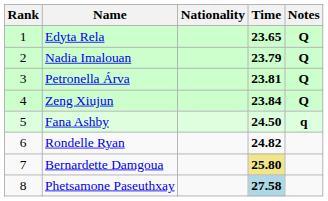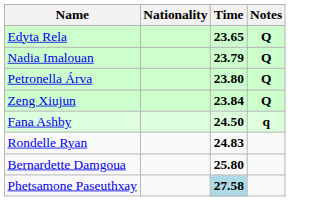- column: Rank | 1 | 2 | 3 | 4 | 5 | 6 | 7 | 8
Petronella Árva | Time: 23.81 -> 23.80
Rondelle Ryan | Time: 24.82 -> 24.83
Bernardette Damgoua | Time: khaki background -> no background
